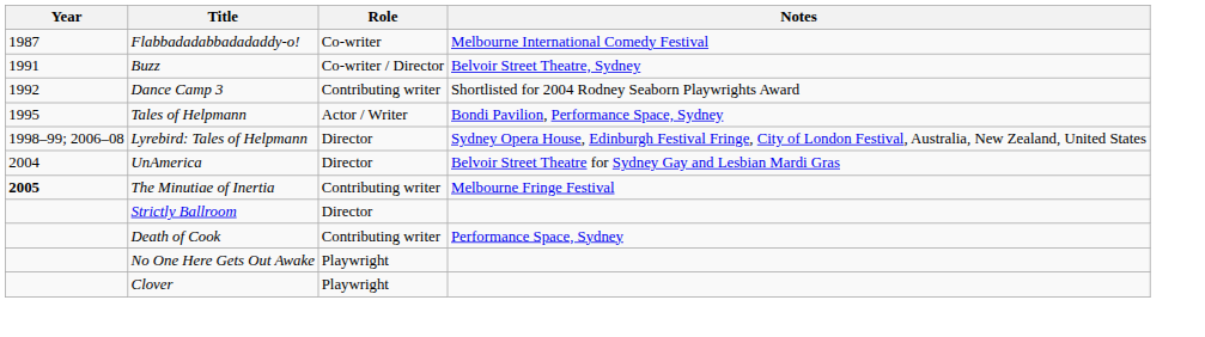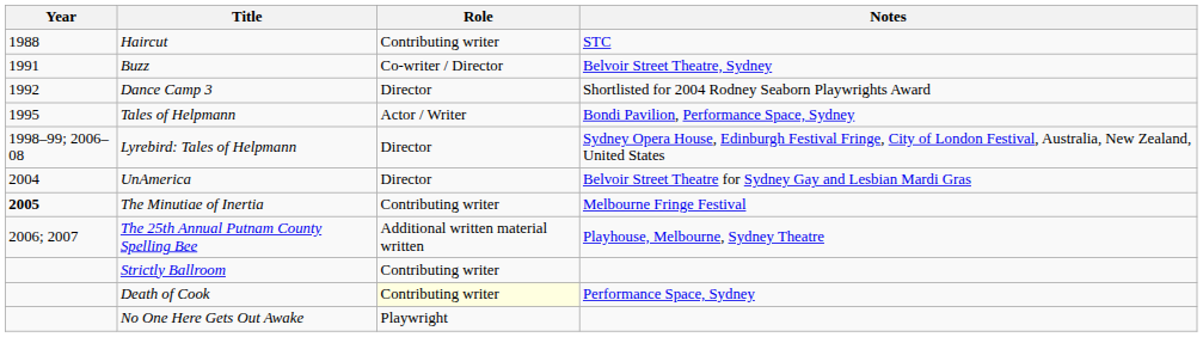- row: 1987 | Flabbadadabbadadaddy-o! | Co-writer | Melbourne International Comedy Festival
+ row: 1988 | Haircut | Contributing writer | STC
Dance Camp 3 | Role: Contributing writer -> Director
+ row: 2006; 2007 | The 25th Annual Putnam County Spelling Bee | Additional written material written | Playhouse, Melbourne, Sydney Theatre
Strictly Ballroom | Role: Director -> Contributing writer
Death of Cook | Role: no background -> lightyellow background
- row: Clover | Playwright
